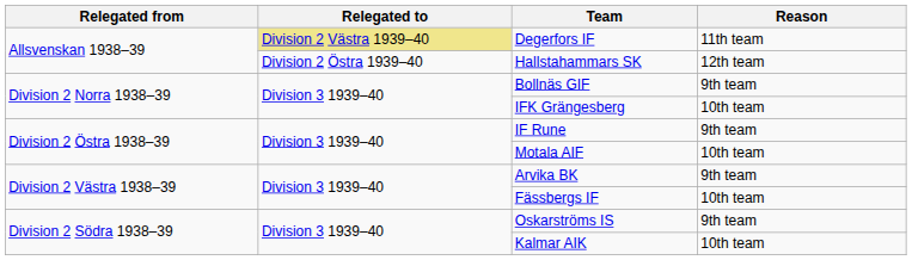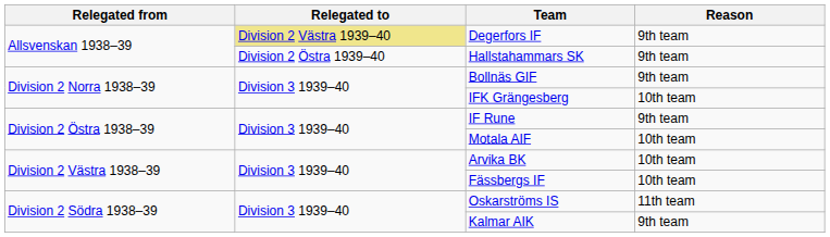Degerfors IF | Reason: 11th team -> 9th team
Hallstahammars SK | Reason: 12th team -> 9th team
Arvika BK | Reason: 9th team -> 10th team
Oskarströms IS | Reason: 9th team -> 11th team
Kalmar AIK | Reason: 10th team -> 9th team
